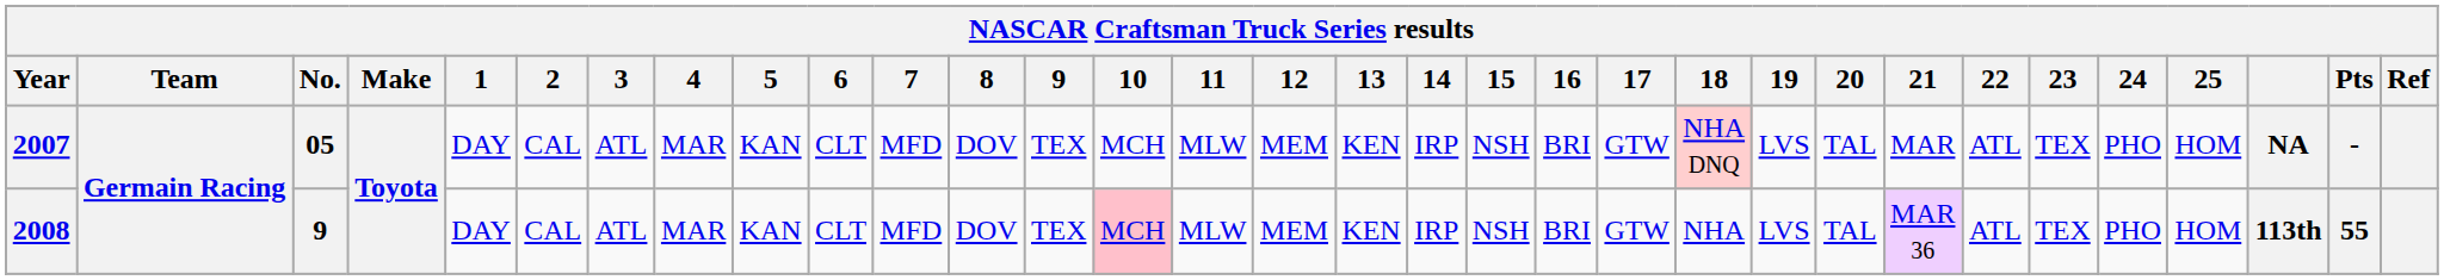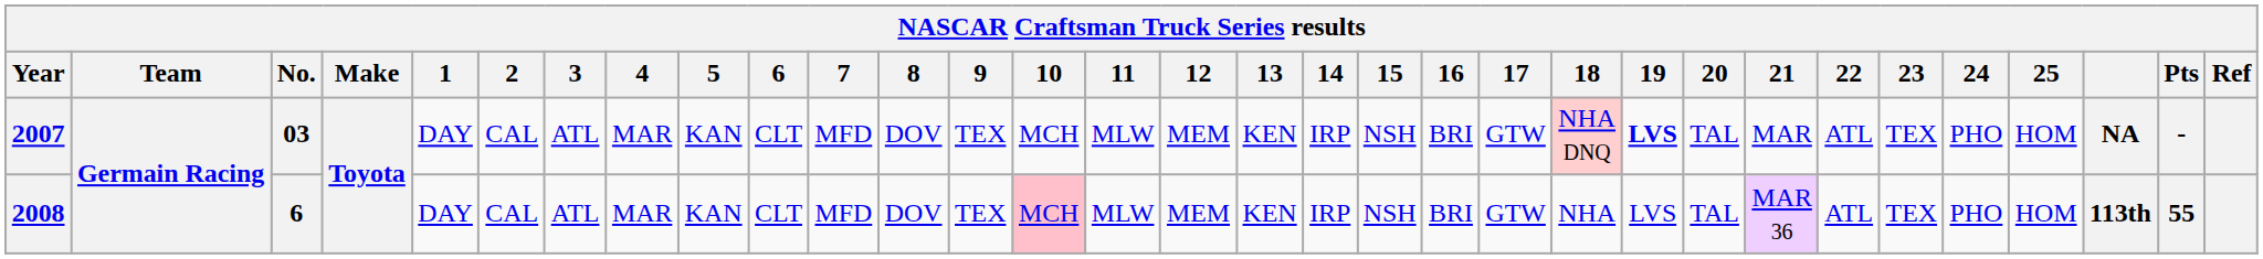2007 | No.: 05 -> 03
2007 | 19: normal -> bold
2008 | No.: 9 -> 6
